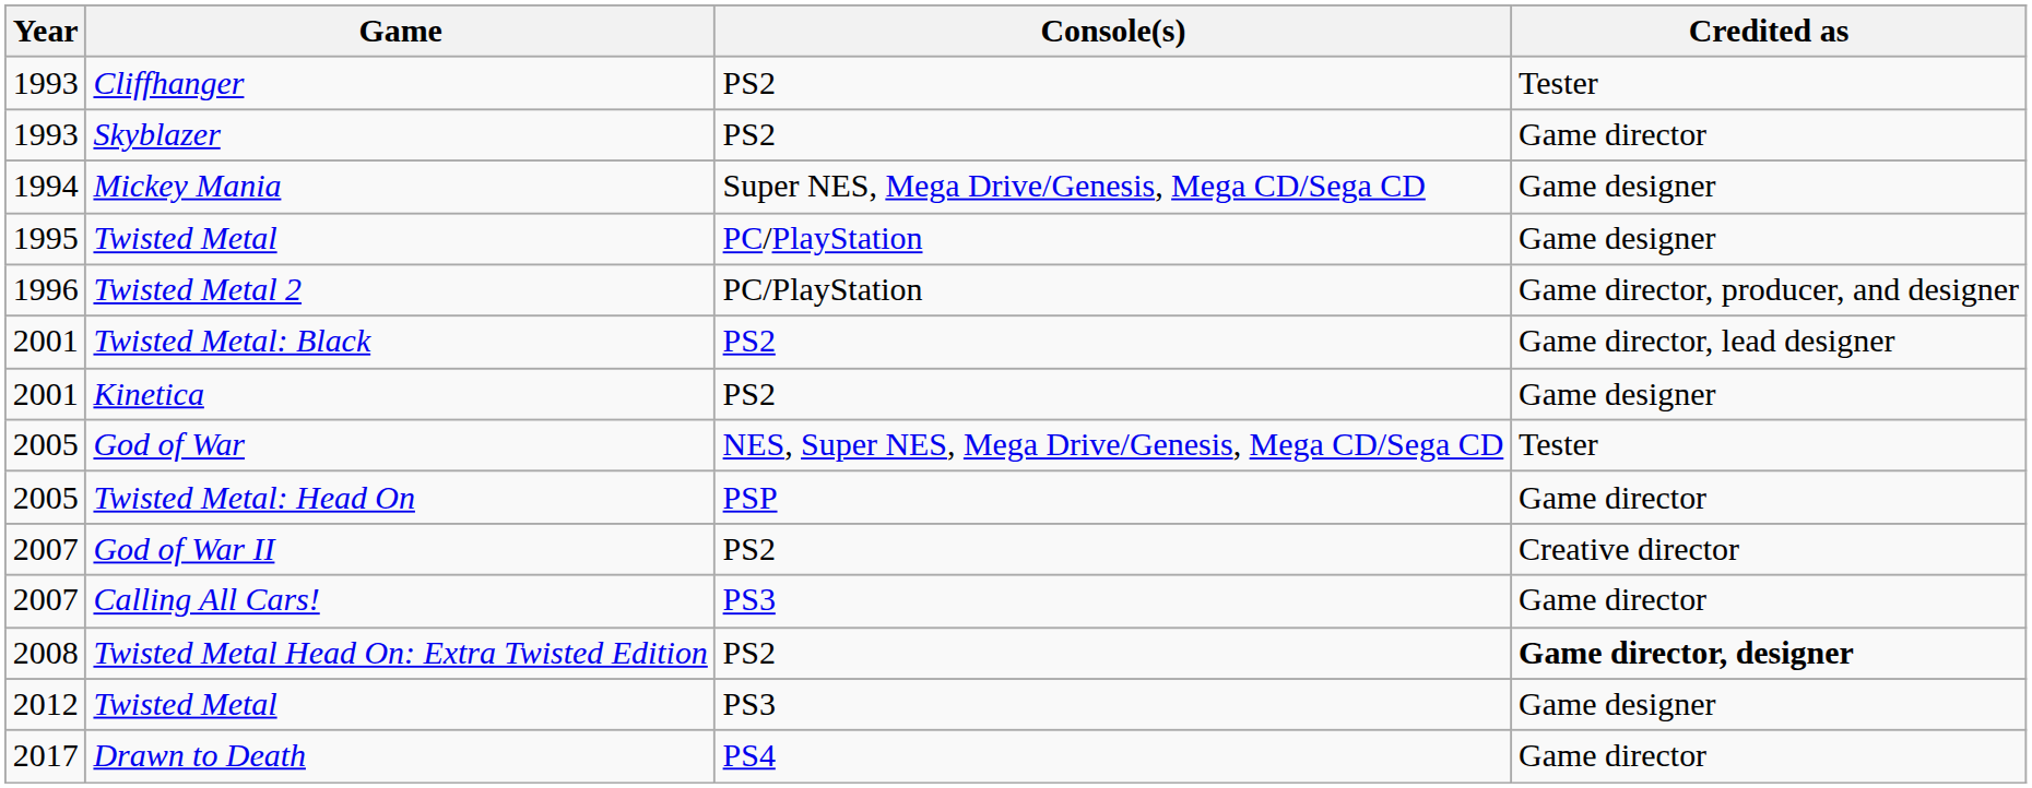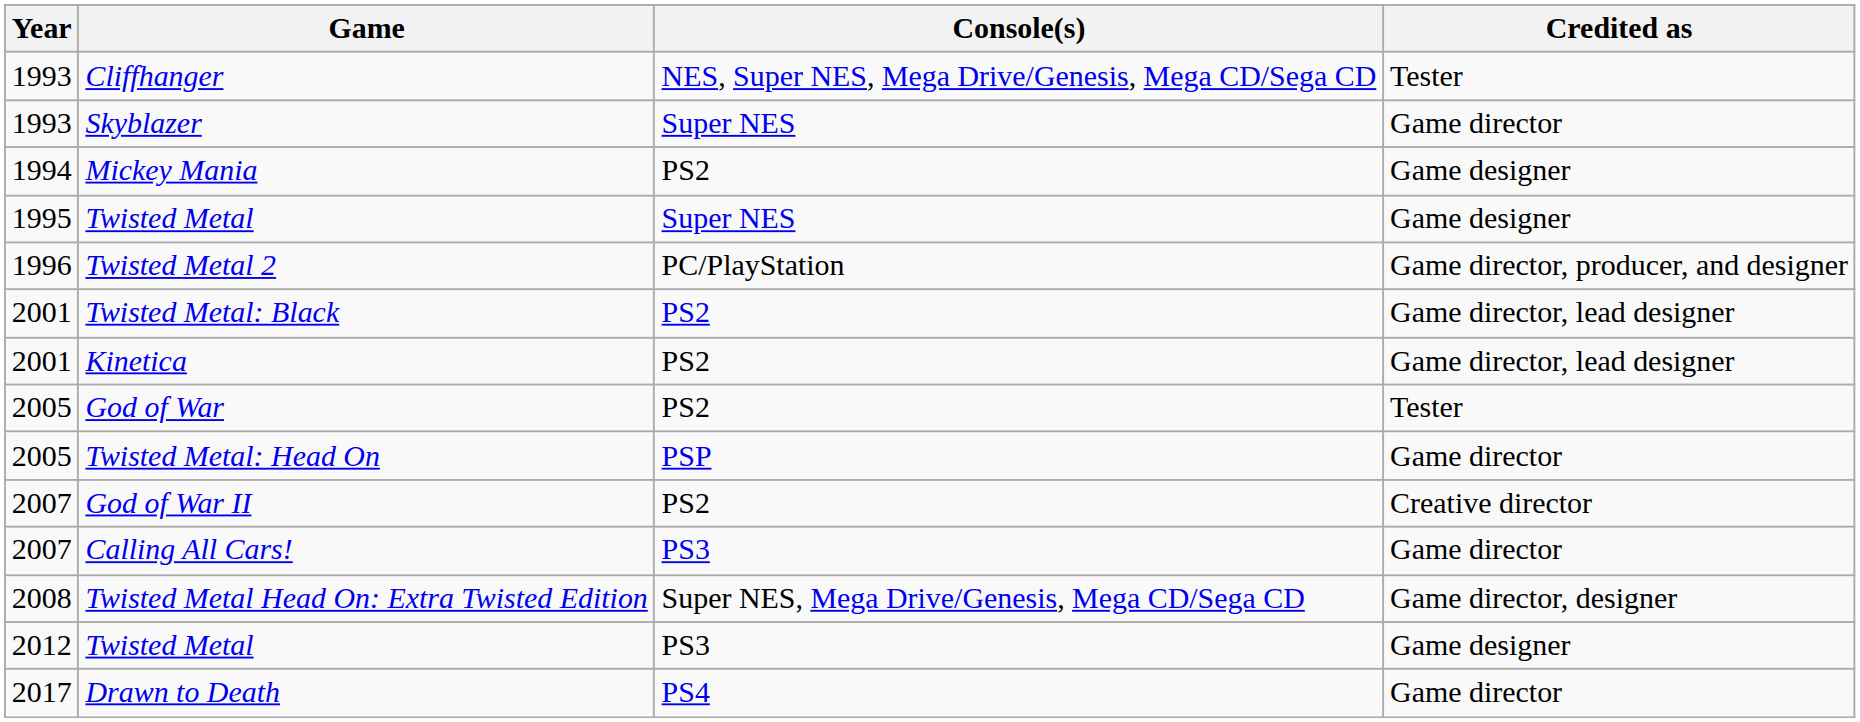Cliffhanger | Console(s): PS2 -> NES, Super NES, Mega Drive/Genesis, Mega CD/Sega CD
Skyblazer | Console(s): PS2 -> Super NES
Mickey Mania | Console(s): Super NES, Mega Drive/Genesis, Mega CD/Sega CD -> PS2
1995 / Twisted Metal | Console(s): PC/PlayStation -> Super NES
Kinetica | Credited as: Game designer -> Game director, lead designer
God of War | Console(s): NES, Super NES, Mega Drive/Genesis, Mega CD/Sega CD -> PS2
Twisted Metal Head On: Extra Twisted Edition | Console(s): PS2 -> Super NES, Mega Drive/Genesis, Mega CD/Sega CD
Twisted Metal Head On: Extra Twisted Edition | Credited as: bold -> normal
